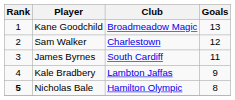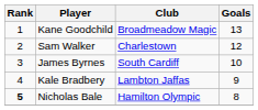James Byrnes | Goals: 11 -> 10
